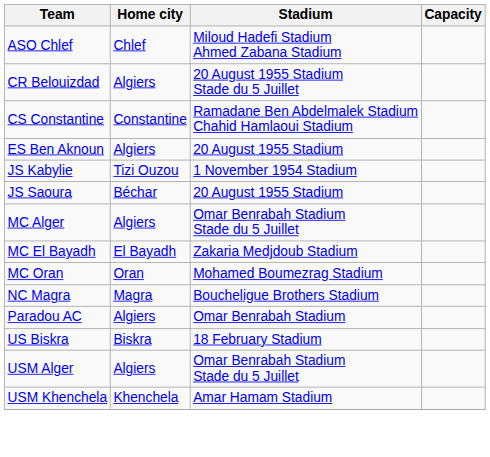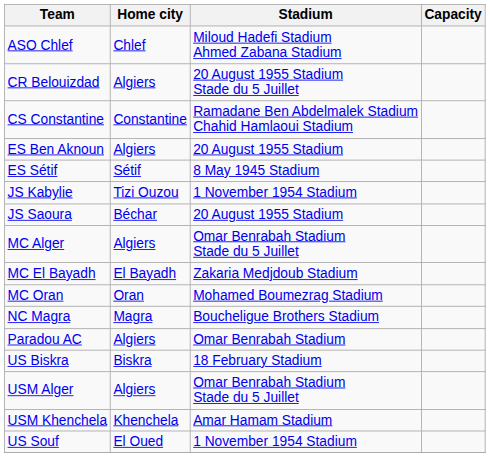+ row: ES Sétif | Sétif | 8 May 1945 Stadium
+ row: US Souf | El Oued | 1 November 1954 Stadium
